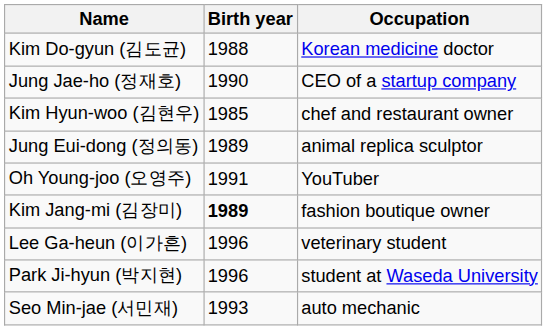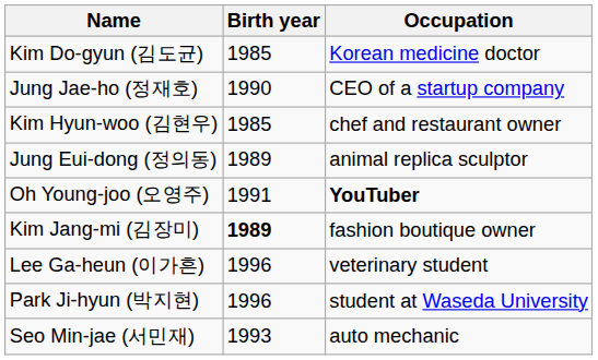Kim Do-gyun (김도균) | Birth year: 1988 -> 1985
Oh Young-joo (오영주) | Occupation: normal -> bold
